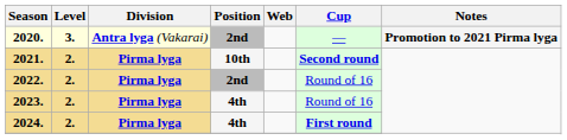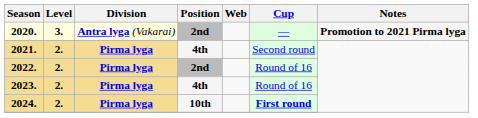2021. | Position: 10th -> 4th
2021. | Cup: bold -> normal
2024. | Position: 4th -> 10th
